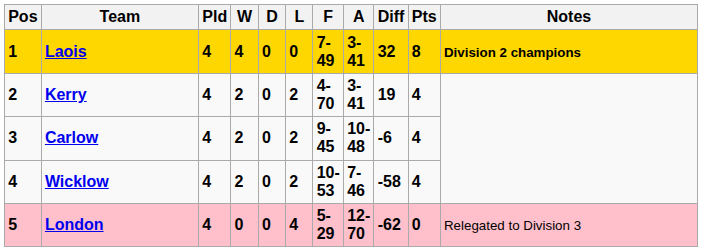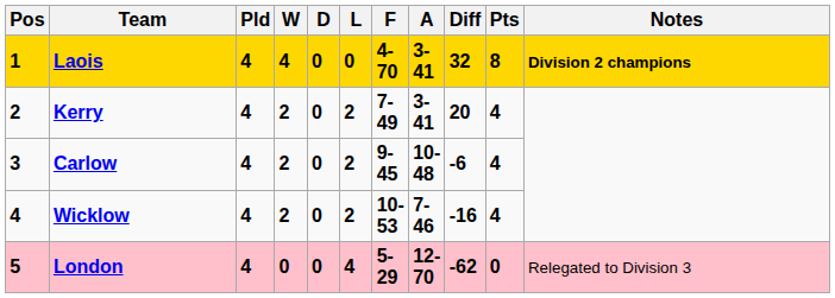Laois | F: 7-49 -> 4-70
Kerry | F: 4-70 -> 7-49
Kerry | Diff: 19 -> 20
Wicklow | Diff: -58 -> -16
